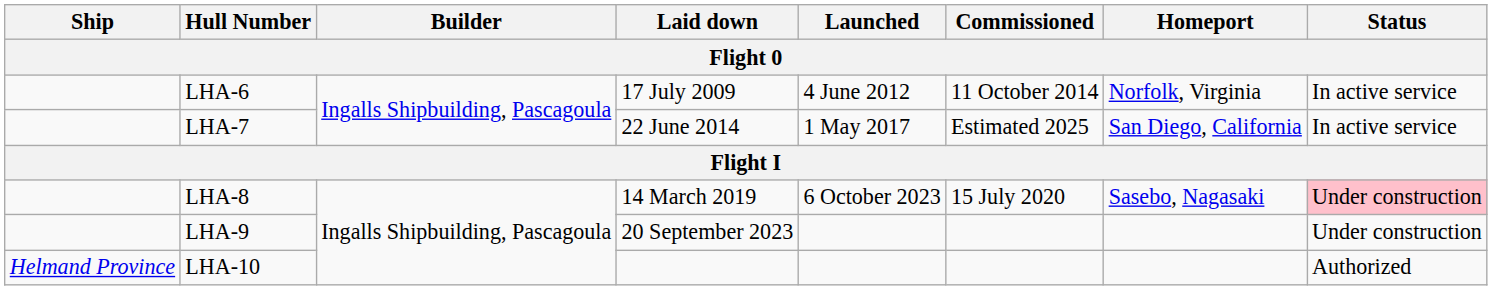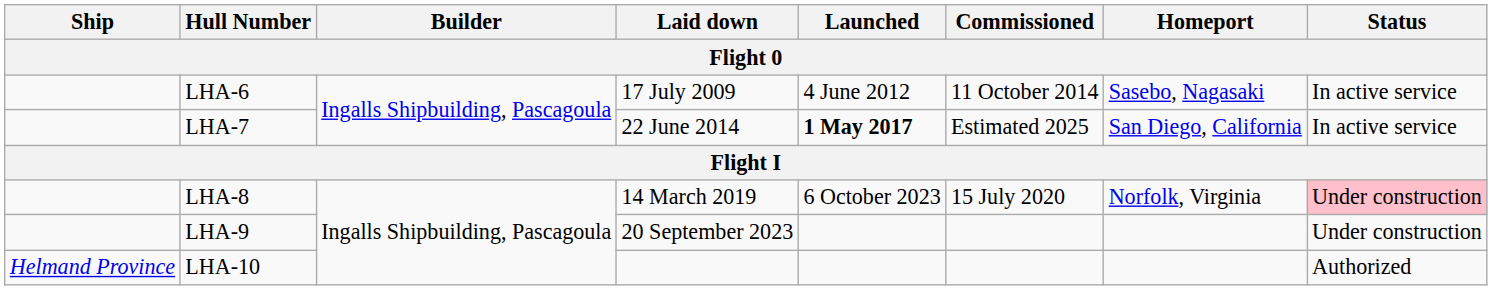LHA-6 | Homeport: Norfolk, Virginia -> Sasebo, Nagasaki
LHA-7 | Launched: normal -> bold
LHA-8 | Homeport: Sasebo, Nagasaki -> Norfolk, Virginia
